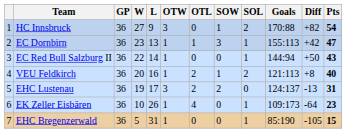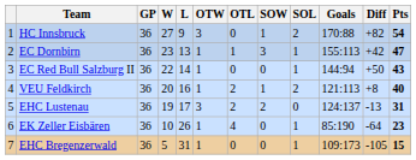EK Zeller Eisbären | Goals: 109:173 -> 85:190
EHC Bregenzerwald | Goals: 85:190 -> 109:173
